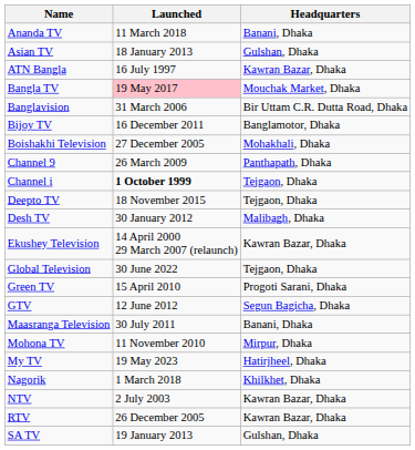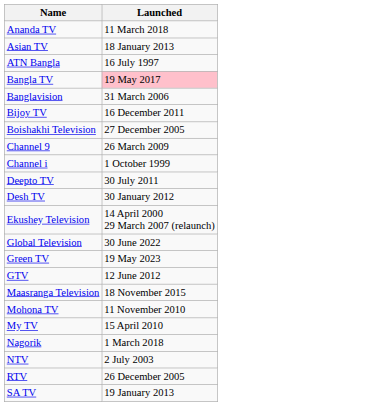- column: Headquarters | Banani, Dhaka | Gulshan, Dhaka | Kawran Bazar, Dhaka | Mouchak Market, Dhaka | Bir Uttam C.R. Dutta Road, Dhaka | Banglamotor, Dhaka | Mohakhali, Dhaka | Panthapath, Dhaka | Tejgaon, Dhaka | Tejgaon, Dhaka | Malibagh, Dhaka | Kawran Bazar, Dhaka | Tejgaon, Dhaka | Progoti Sarani, Dhaka | Segun Bagicha, Dhaka | Banani, Dhaka | Mirpur, Dhaka | Hatirjheel, Dhaka | Khilkhet, Dhaka | Kawran Bazar, Dhaka | Kawran Bazar, Dhaka | Gulshan, Dhaka
Channel i | Launched: bold -> normal
Deepto TV | Launched: 18 November 2015 -> 30 July 2011
Green TV | Launched: 15 April 2010 -> 19 May 2023
Maasranga Television | Launched: 30 July 2011 -> 18 November 2015
My TV | Launched: 19 May 2023 -> 15 April 2010
